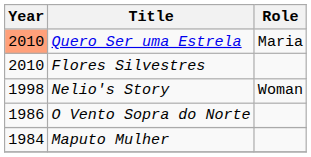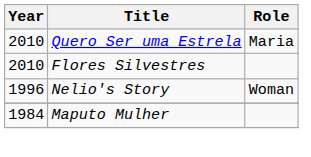Quero Ser uma Estrela | Year: lightsalmon background -> no background
Nelio's Story | Year: 1998 -> 1996
- row: 1986 | O Vento Sopra do Norte
